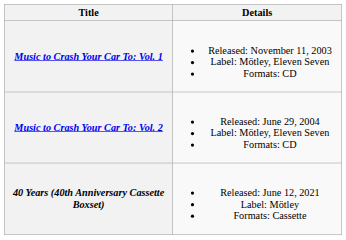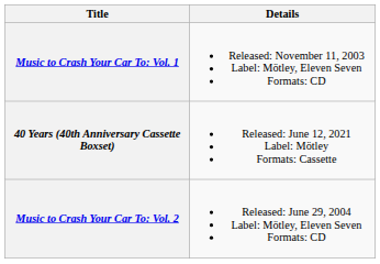rows swapped: Music to Crash Your Car To: Vol. 2 <-> 40 Years (40th Anniversary Cassette Boxset)
